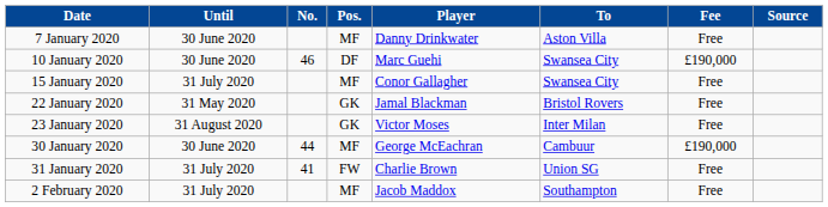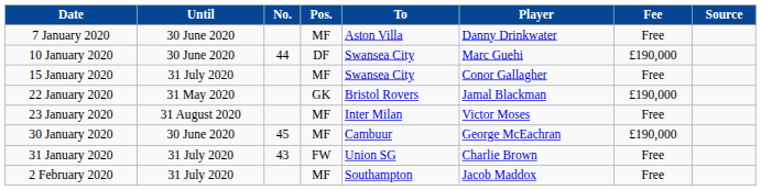columns swapped: Player <-> To
10 January 2020 | No.: 46 -> 44
22 January 2020 | Fee: Free -> £190,000
23 January 2020 | Pos.: GK -> MF
30 January 2020 | No.: 44 -> 45
31 January 2020 | No.: 41 -> 43
